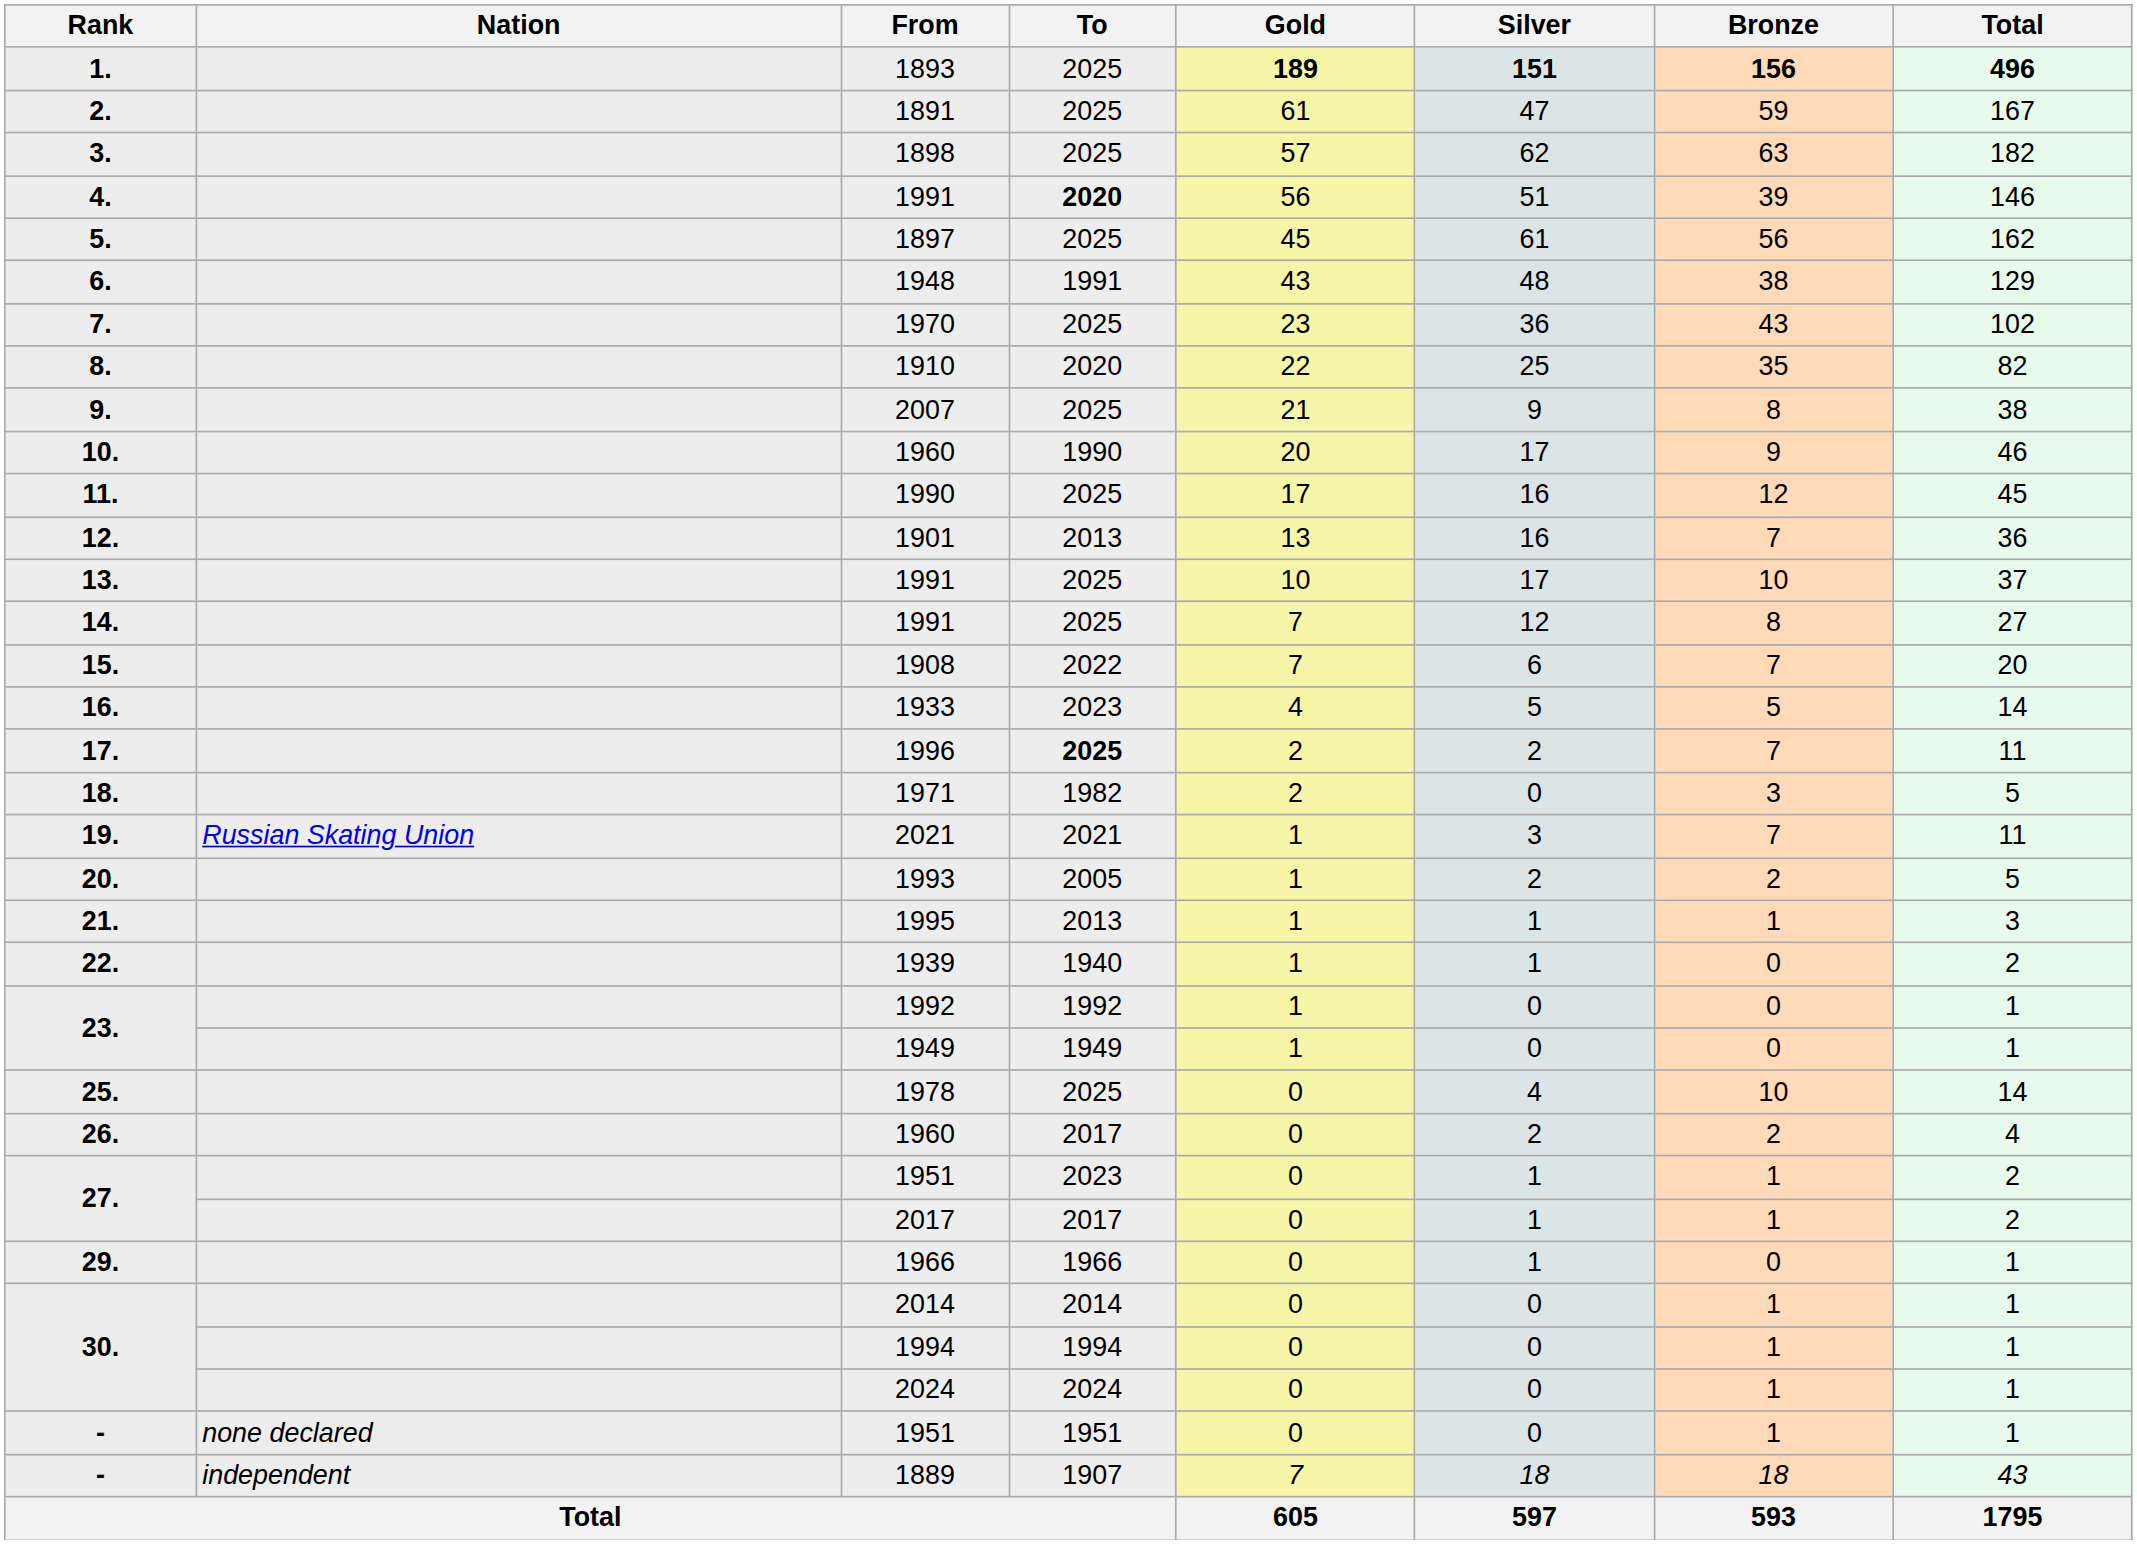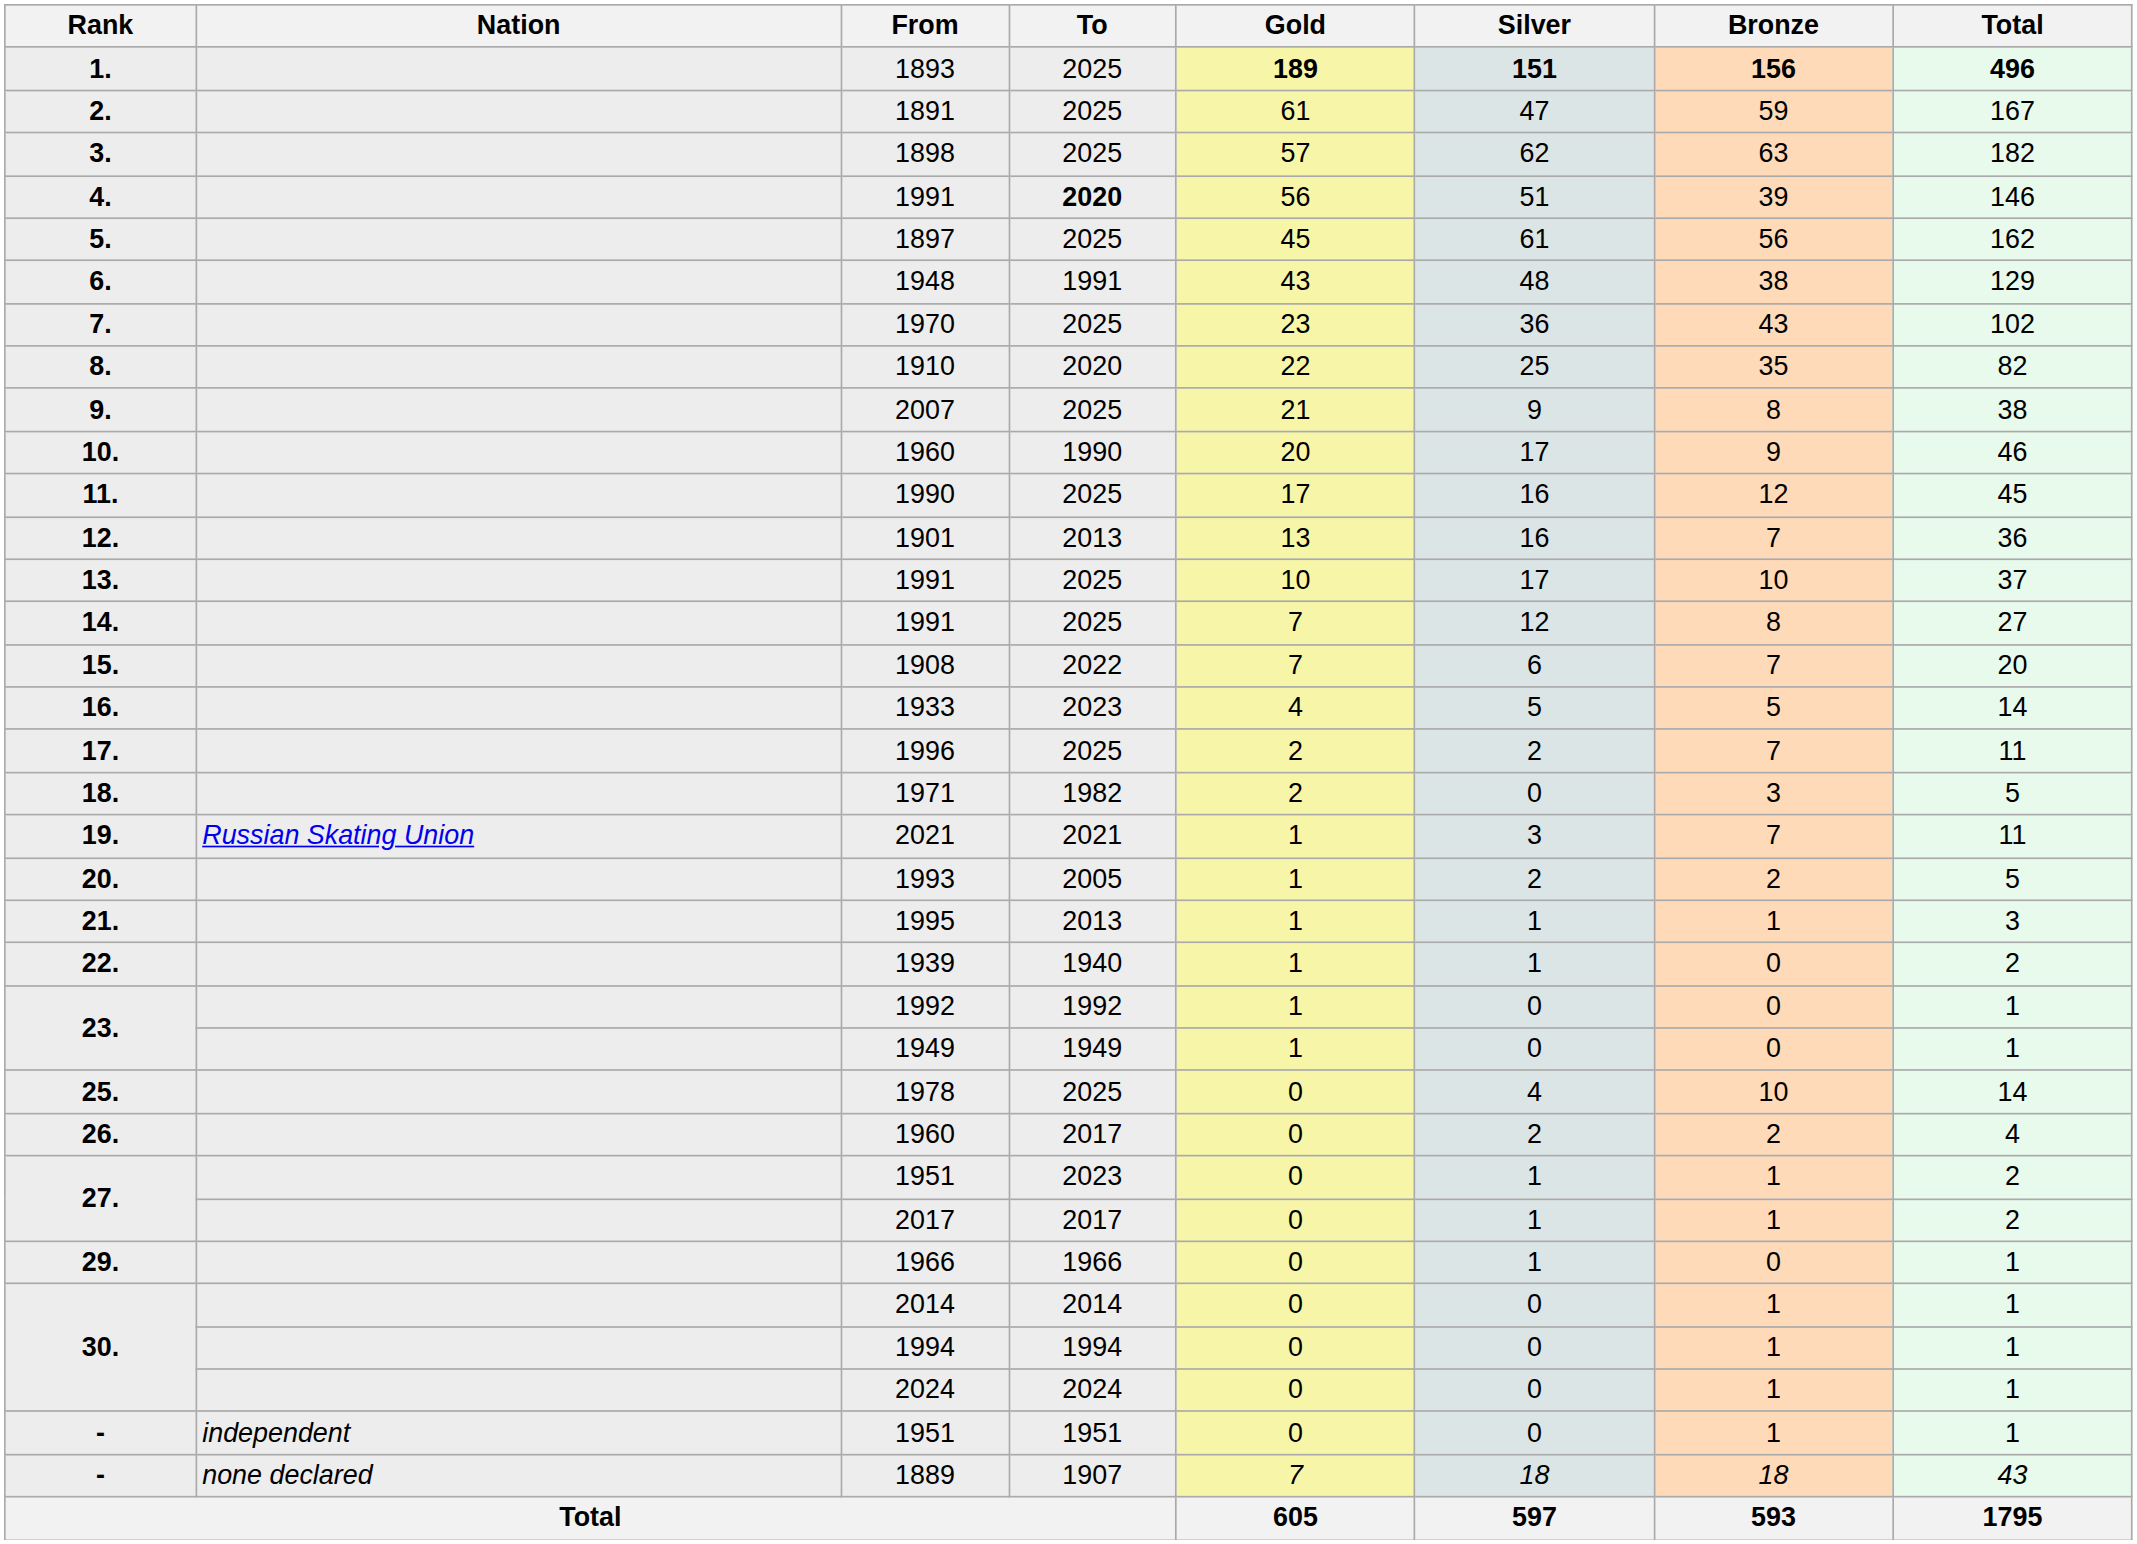1996 | To: bold -> normal
- / 1951 | Nation: none declared -> independent
1889 | Nation: independent -> none declared
